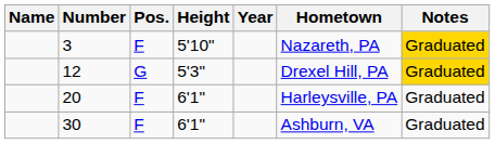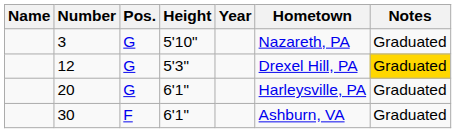3 | Pos.: F -> G
3 | Notes: gold background -> no background
20 | Pos.: F -> G
